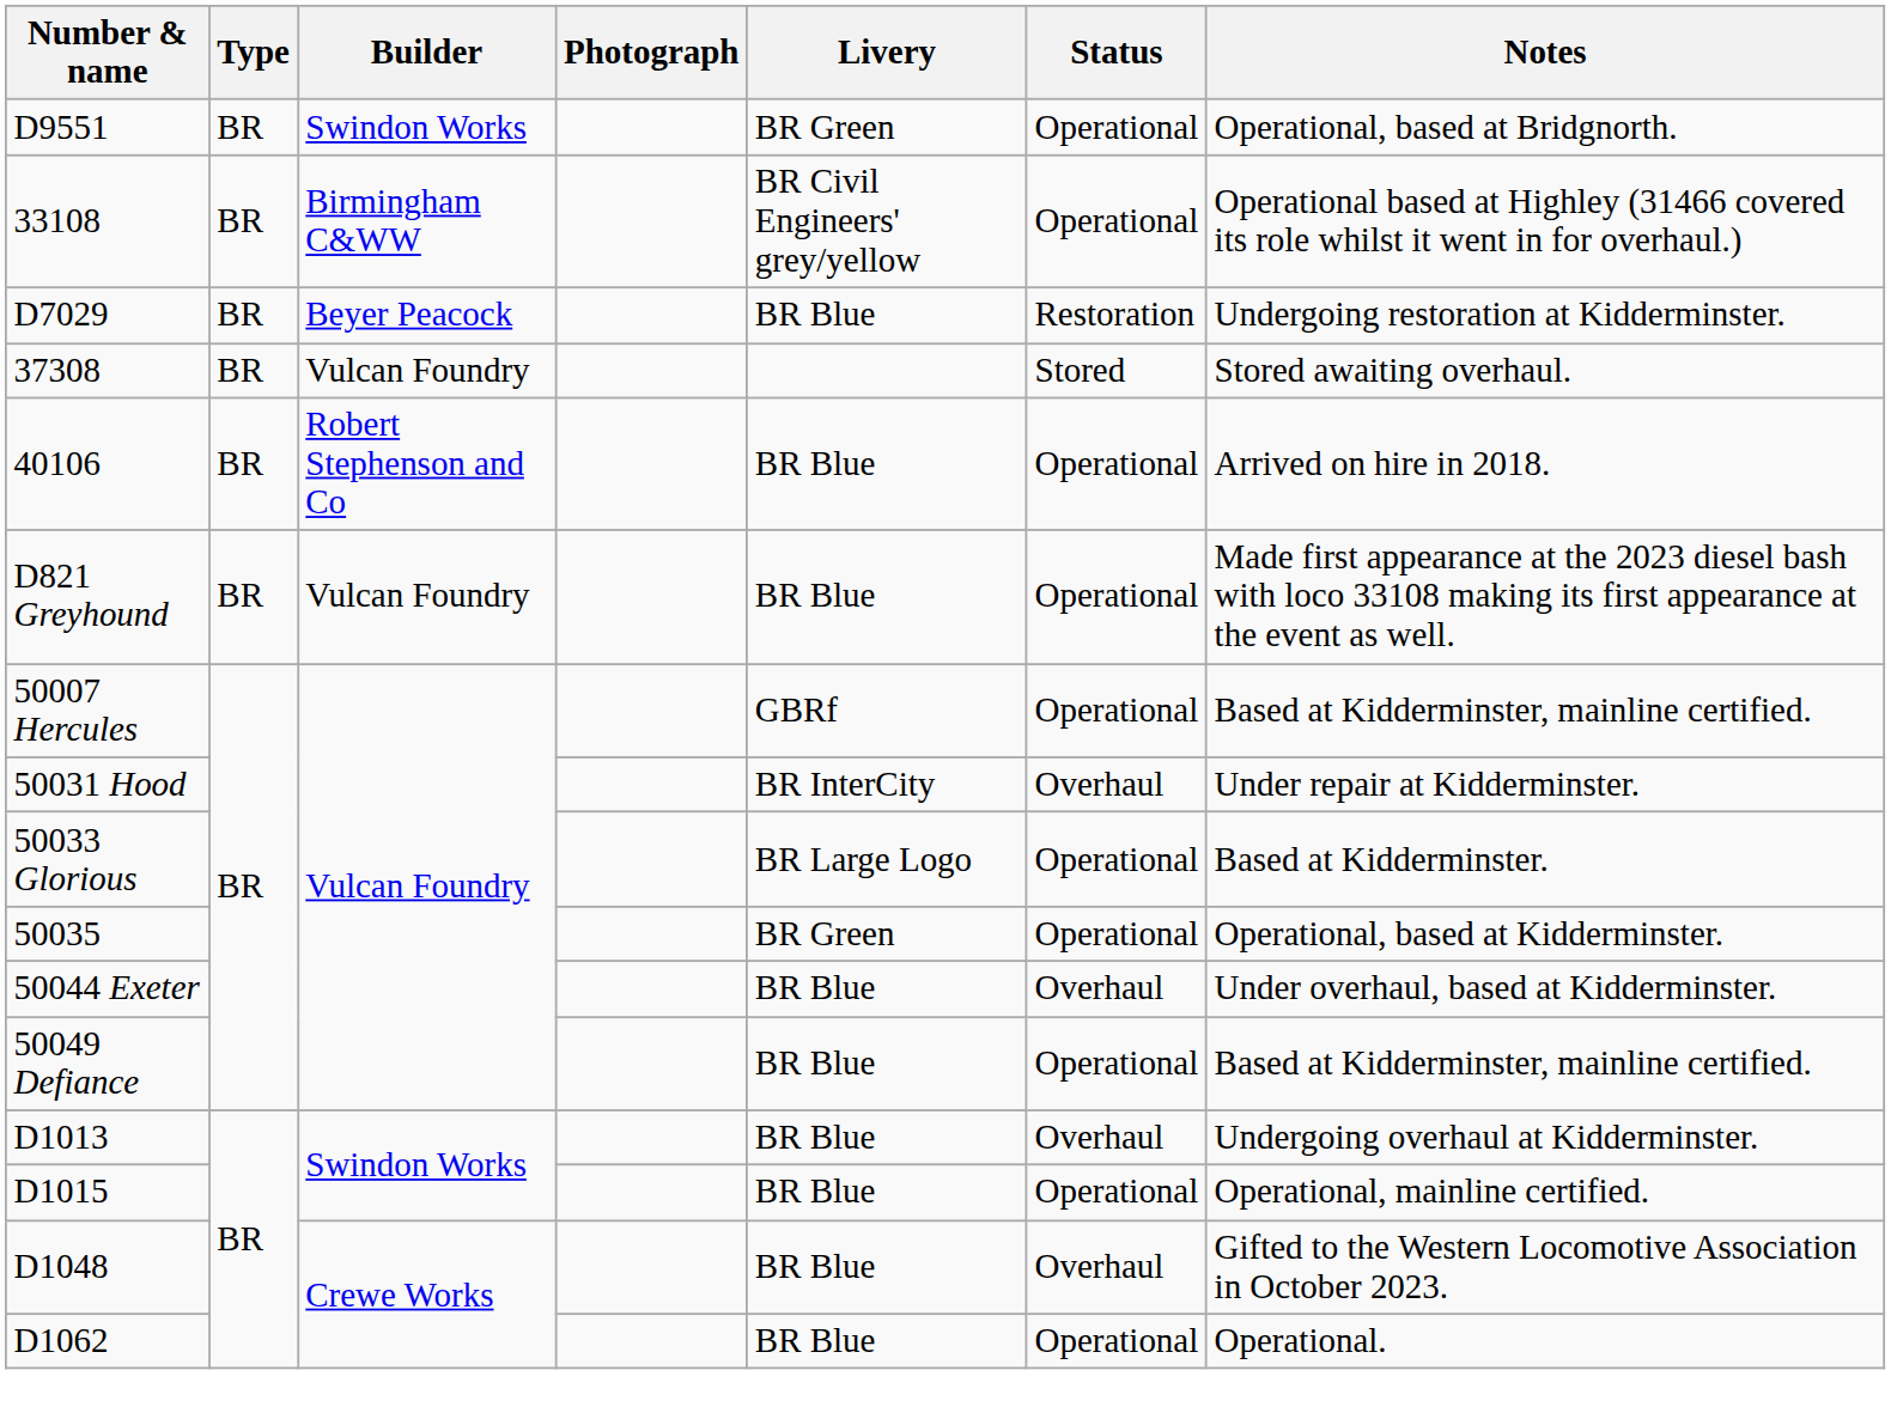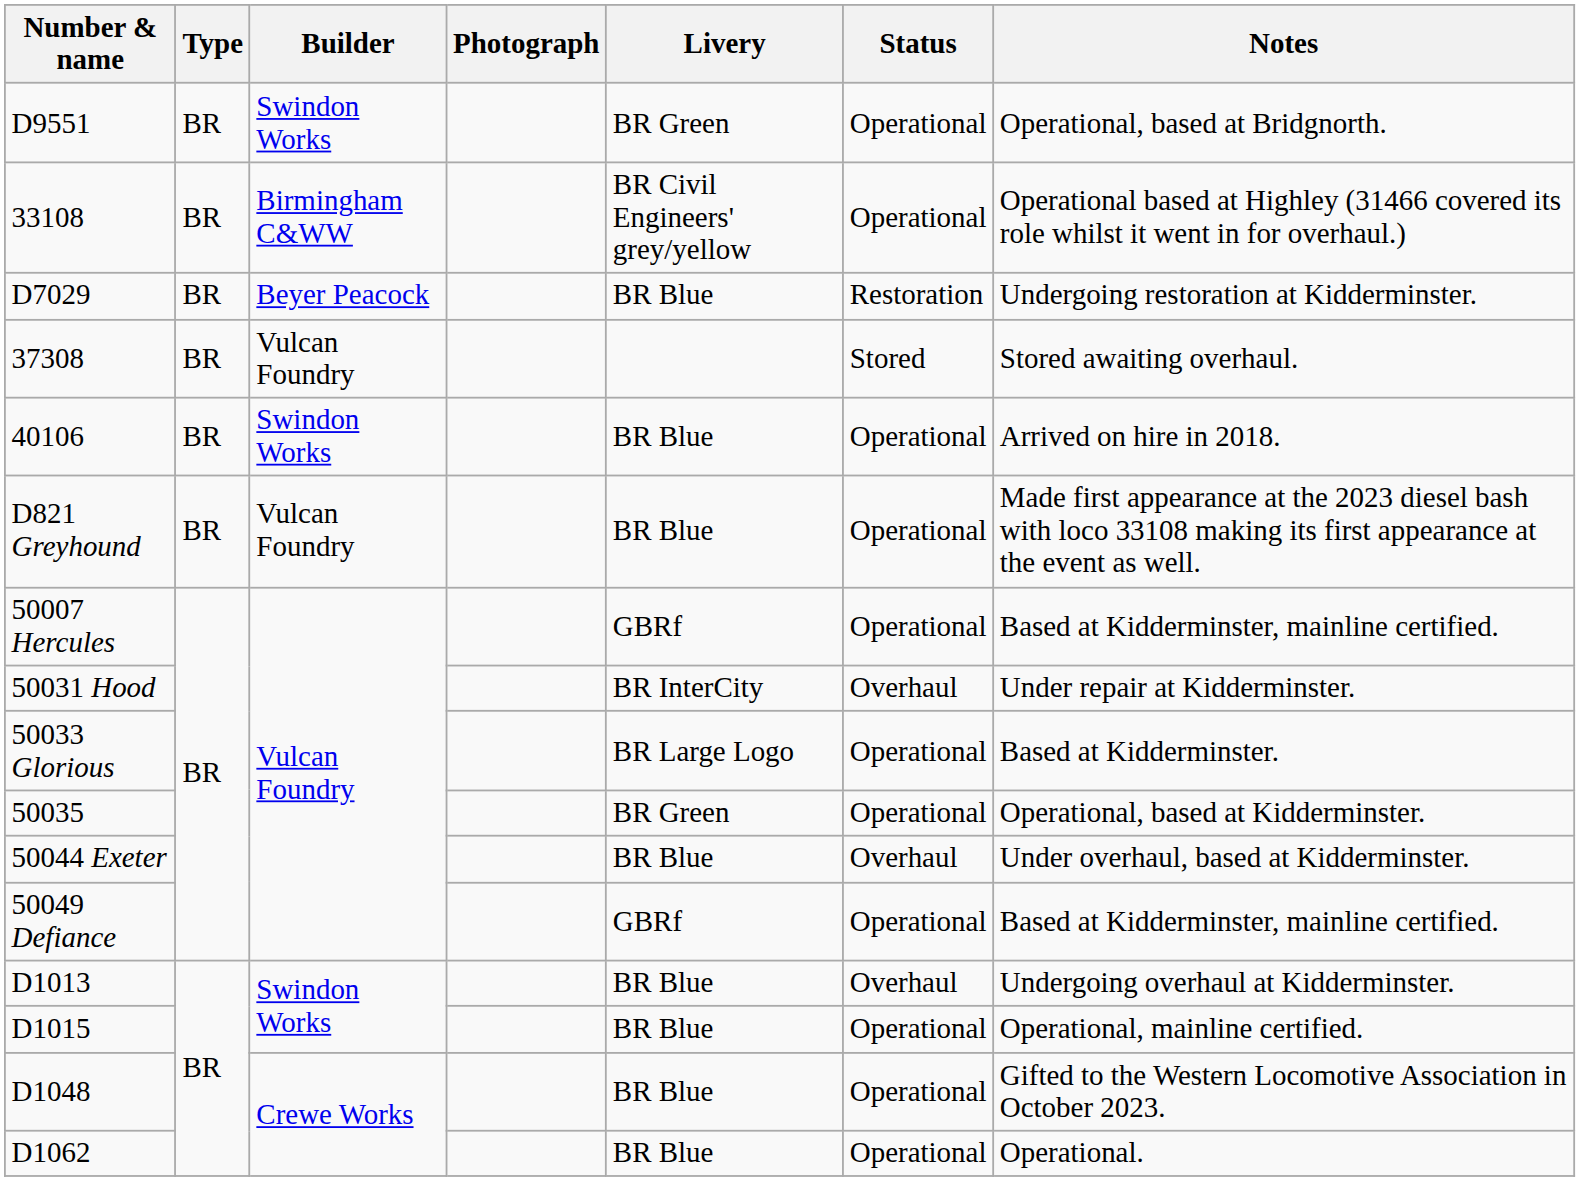40106 | Builder: Robert Stephenson and Co -> Swindon Works
50049 Defiance | Livery: BR Blue -> GBRf
D1048 | Status: Overhaul -> Operational
